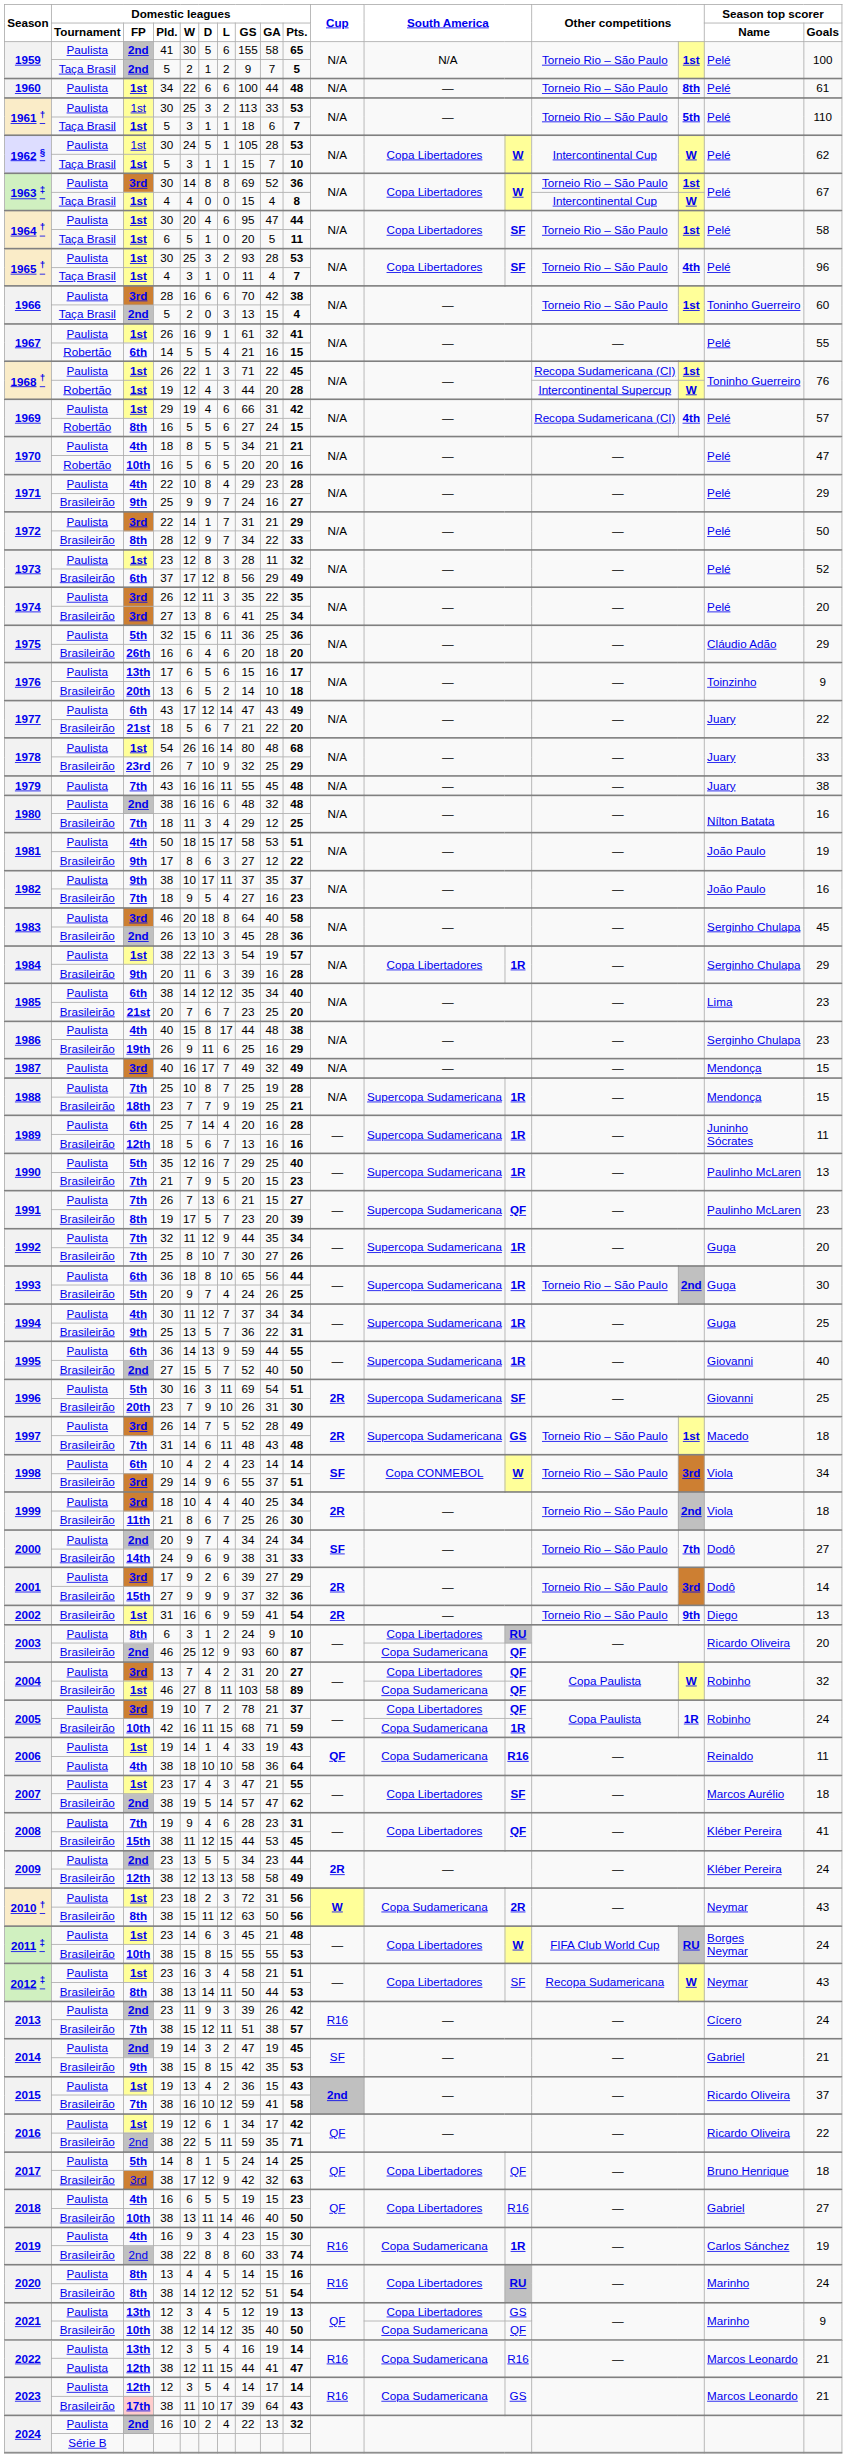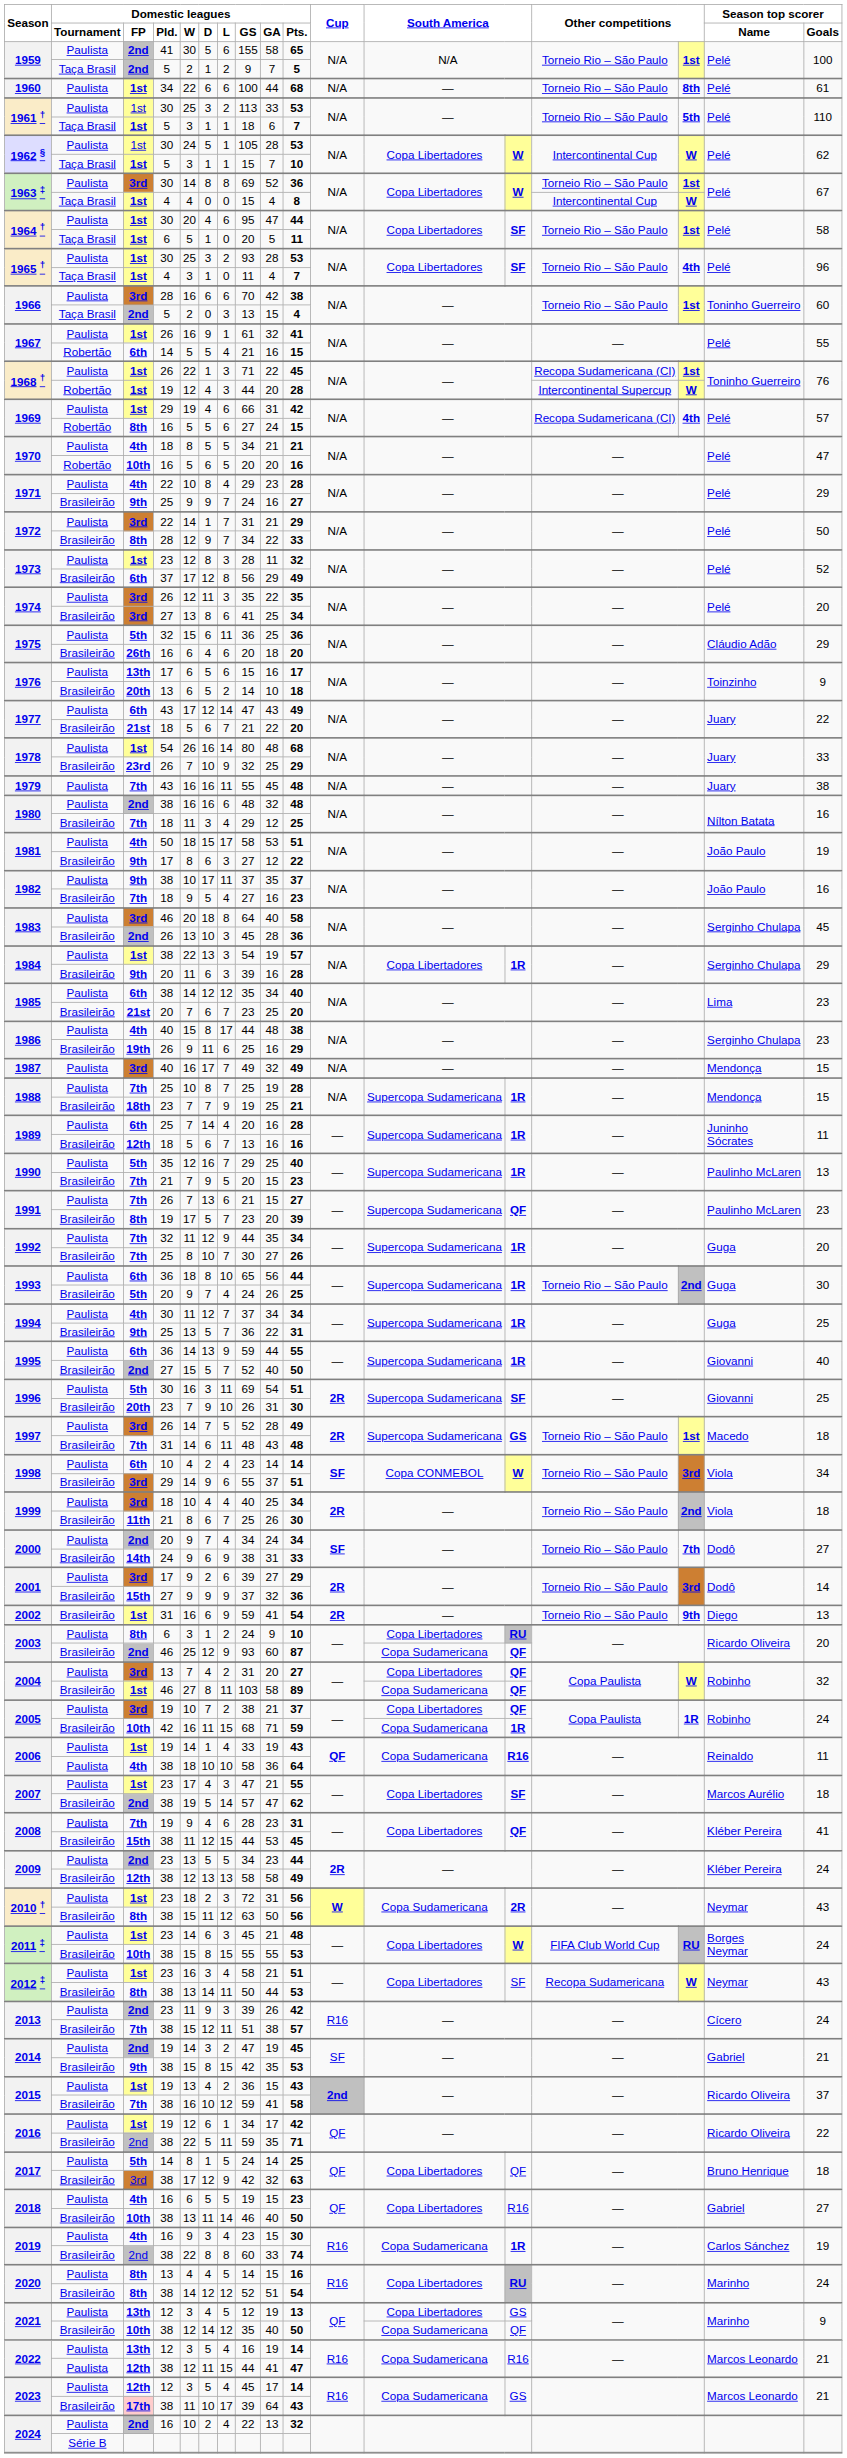1960 | Domestic leagues / Pts.: 48 -> 68
2005 / 19 | Domestic leagues / GS: 78 -> 38
2023 / 12 | Domestic leagues / GS: 14 -> 45
